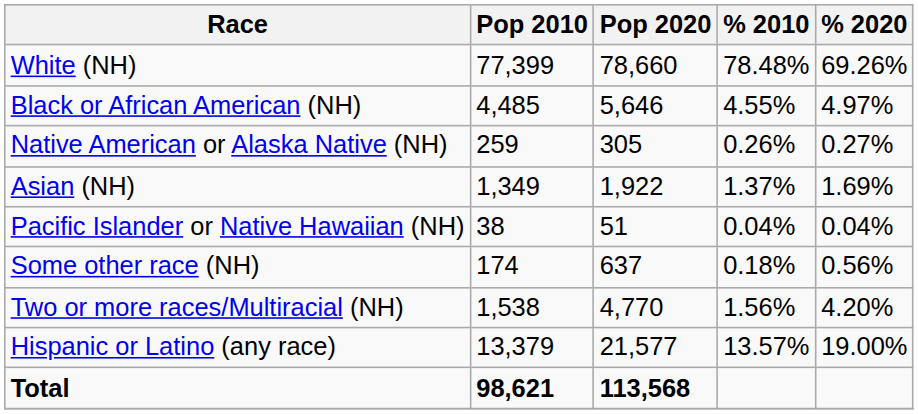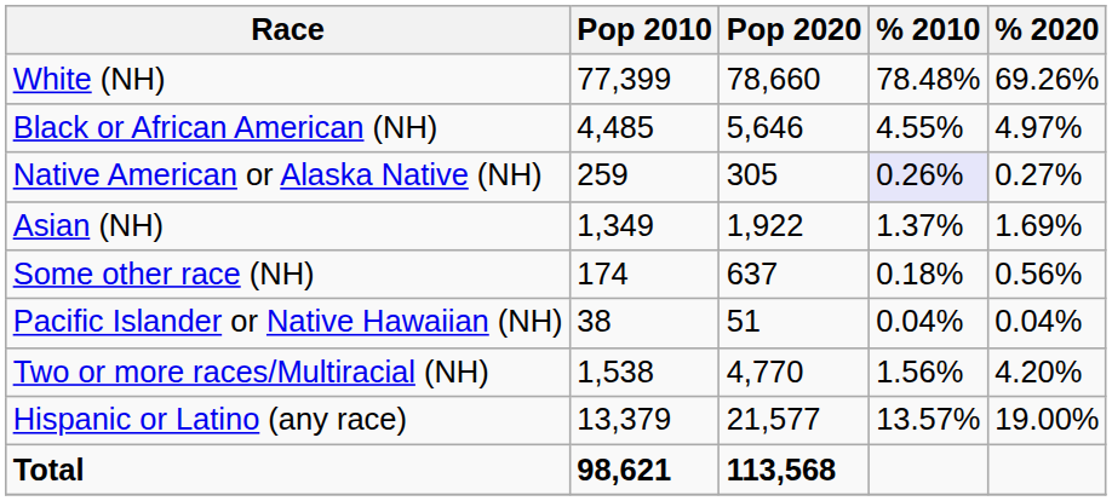Native American or Alaska Native (NH) | % 2010: no background -> lavender background
rows swapped: Pacific Islander or Native Hawaiian (NH) <-> Some other race (NH)
